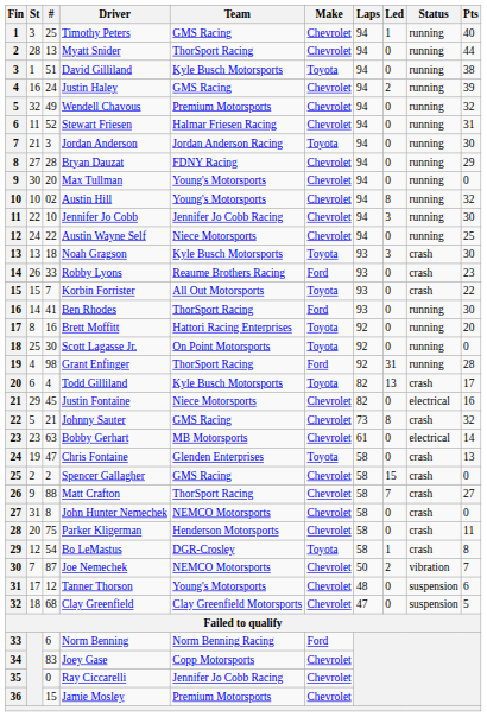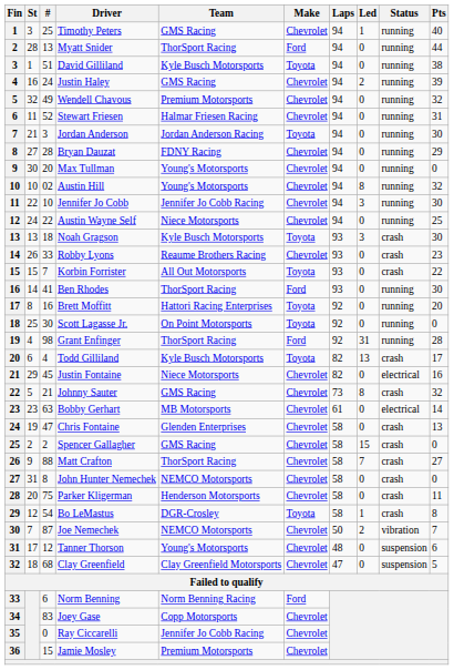Myatt Snider | Make: Chevrolet -> Ford
Robby Lyons | Make: Ford -> Chevrolet
Chris Fontaine | Make: Toyota -> Chevrolet
